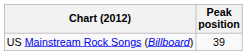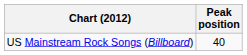US Mainstream Rock Songs (Billboard) | Peak position: 39 -> 40
